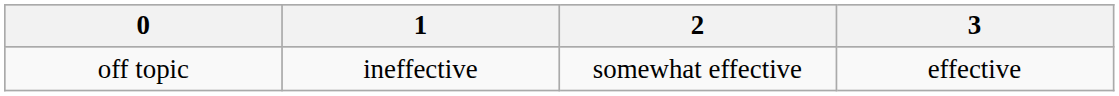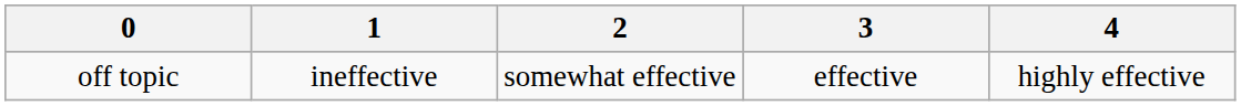+ column: 4 | highly effective
